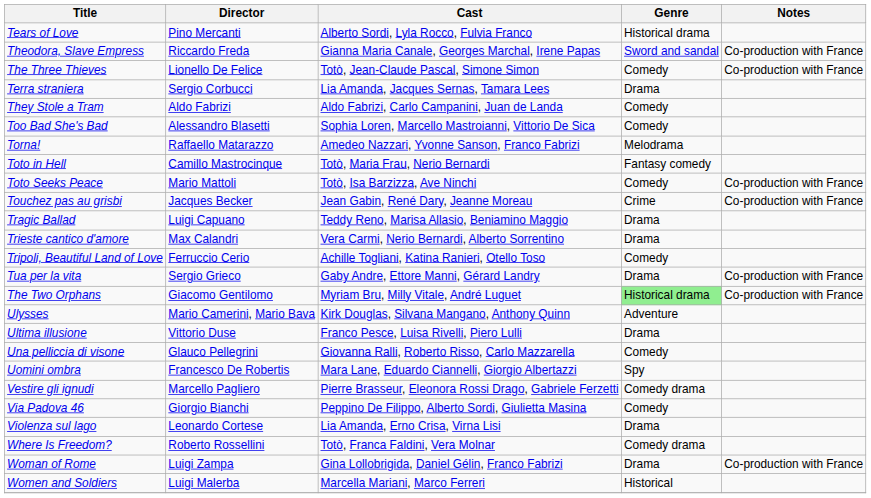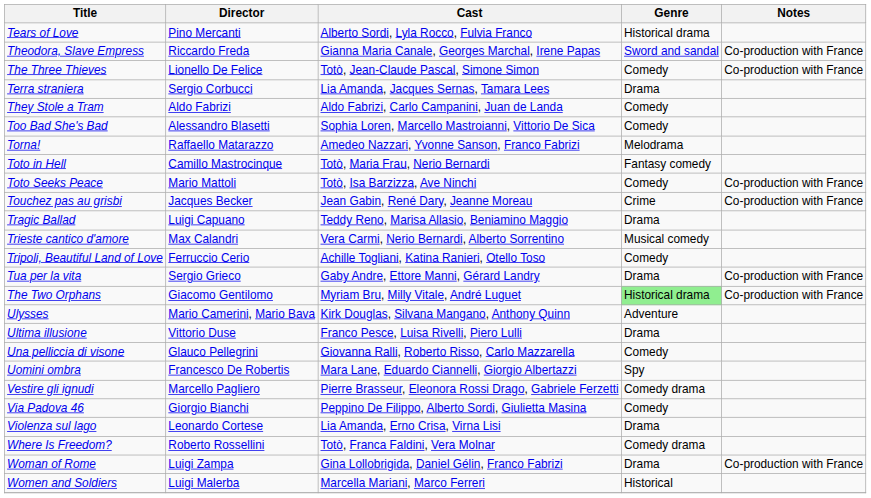Trieste cantico d'amore | Genre: Drama -> Musical comedy
